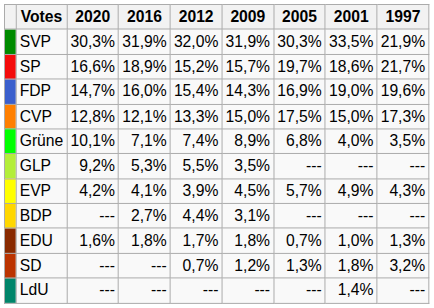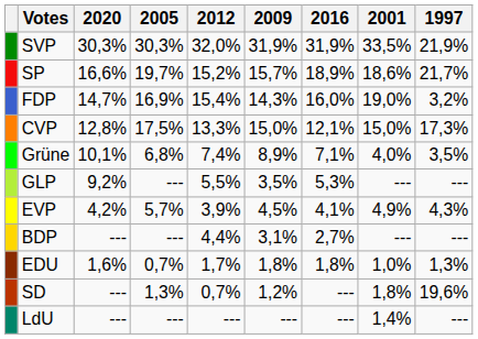columns swapped: 2016 <-> 2005
FDP | 1997: 19,6% -> 3,2%
SD | 1997: 3,2% -> 19,6%
